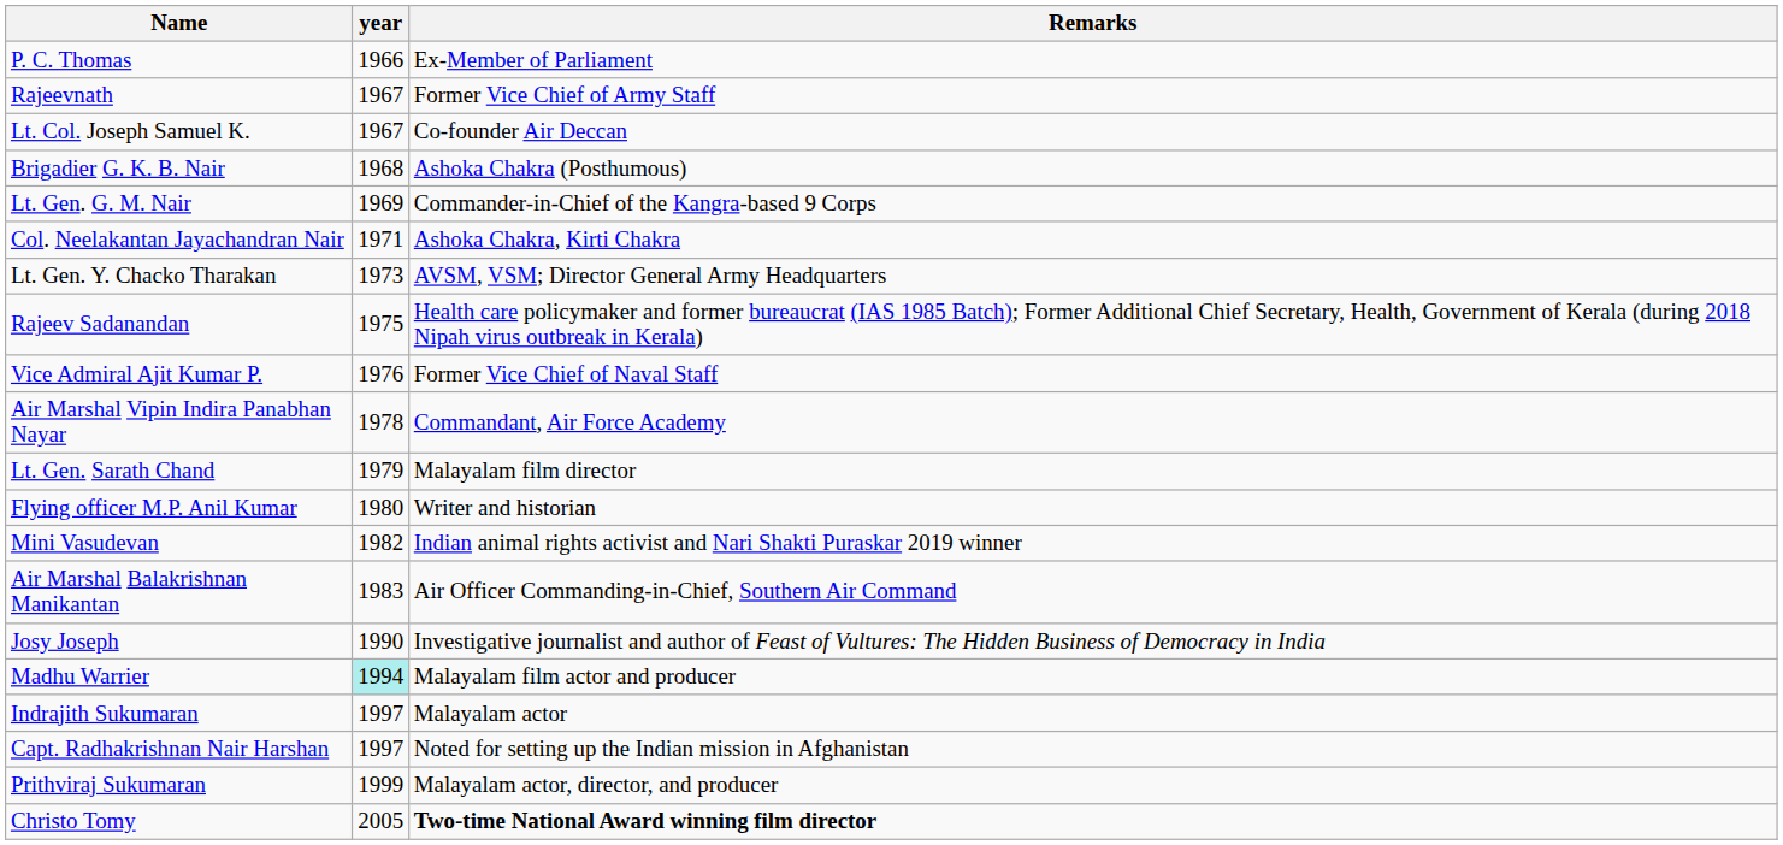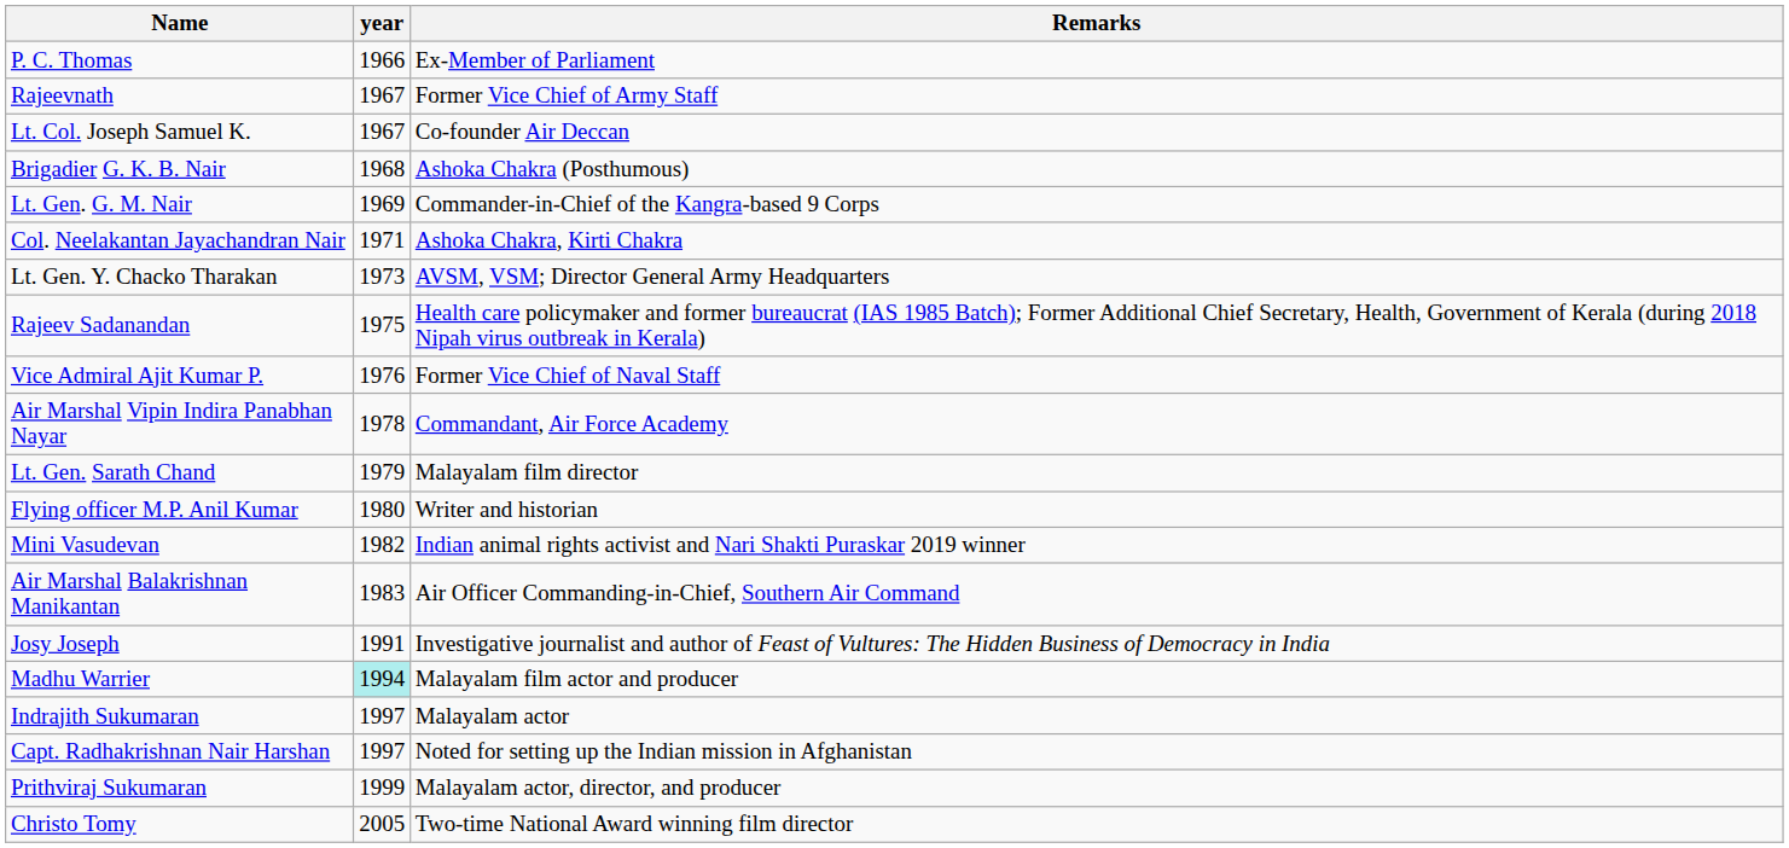Josy Joseph | year: 1990 -> 1991
Christo Tomy | Remarks: bold -> normal
